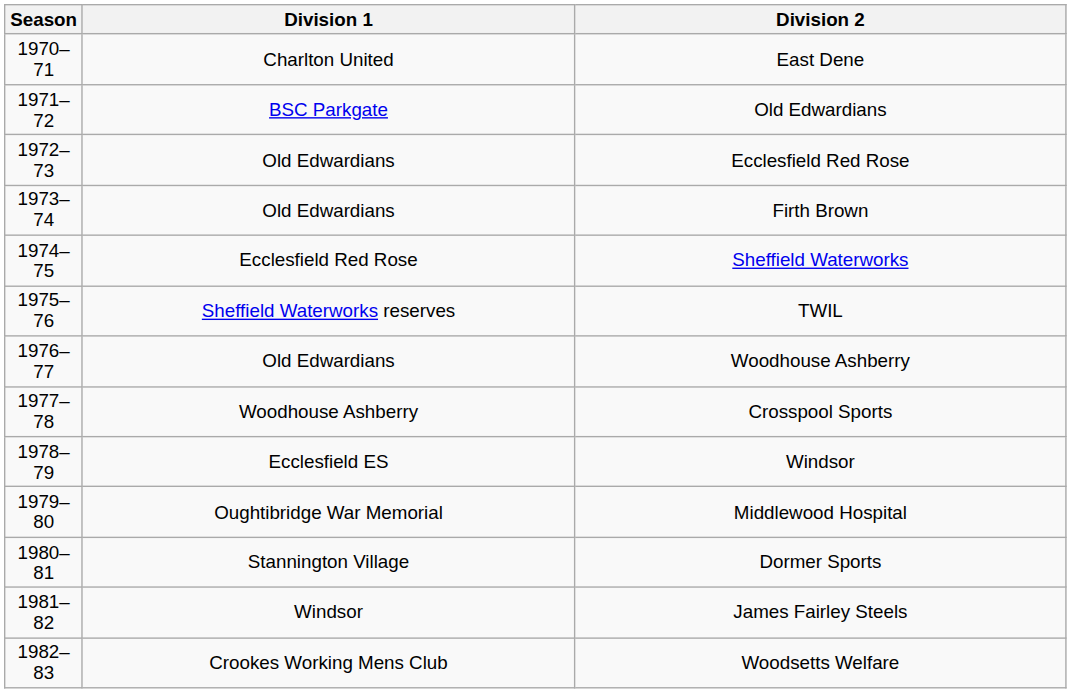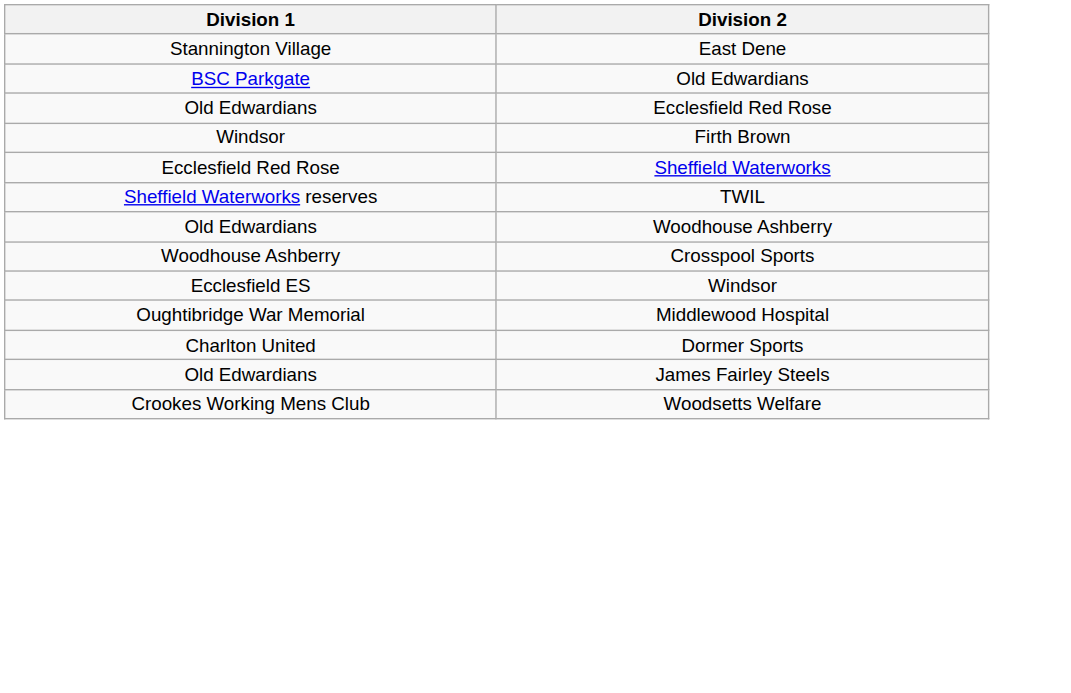- column: Season | 1970–71 | 1971–72 | 1972–73 | 1973–74 | 1974–75 | 1975–76 | 1976–77 | 1977–78 | 1978–79 | 1979–80 | 1980–81 | 1981–82 | 1982–83
East Dene | Division 1: Charlton United -> Stannington Village
Firth Brown | Division 1: Old Edwardians -> Windsor
Dormer Sports | Division 1: Stannington Village -> Charlton United
James Fairley Steels | Division 1: Windsor -> Old Edwardians
